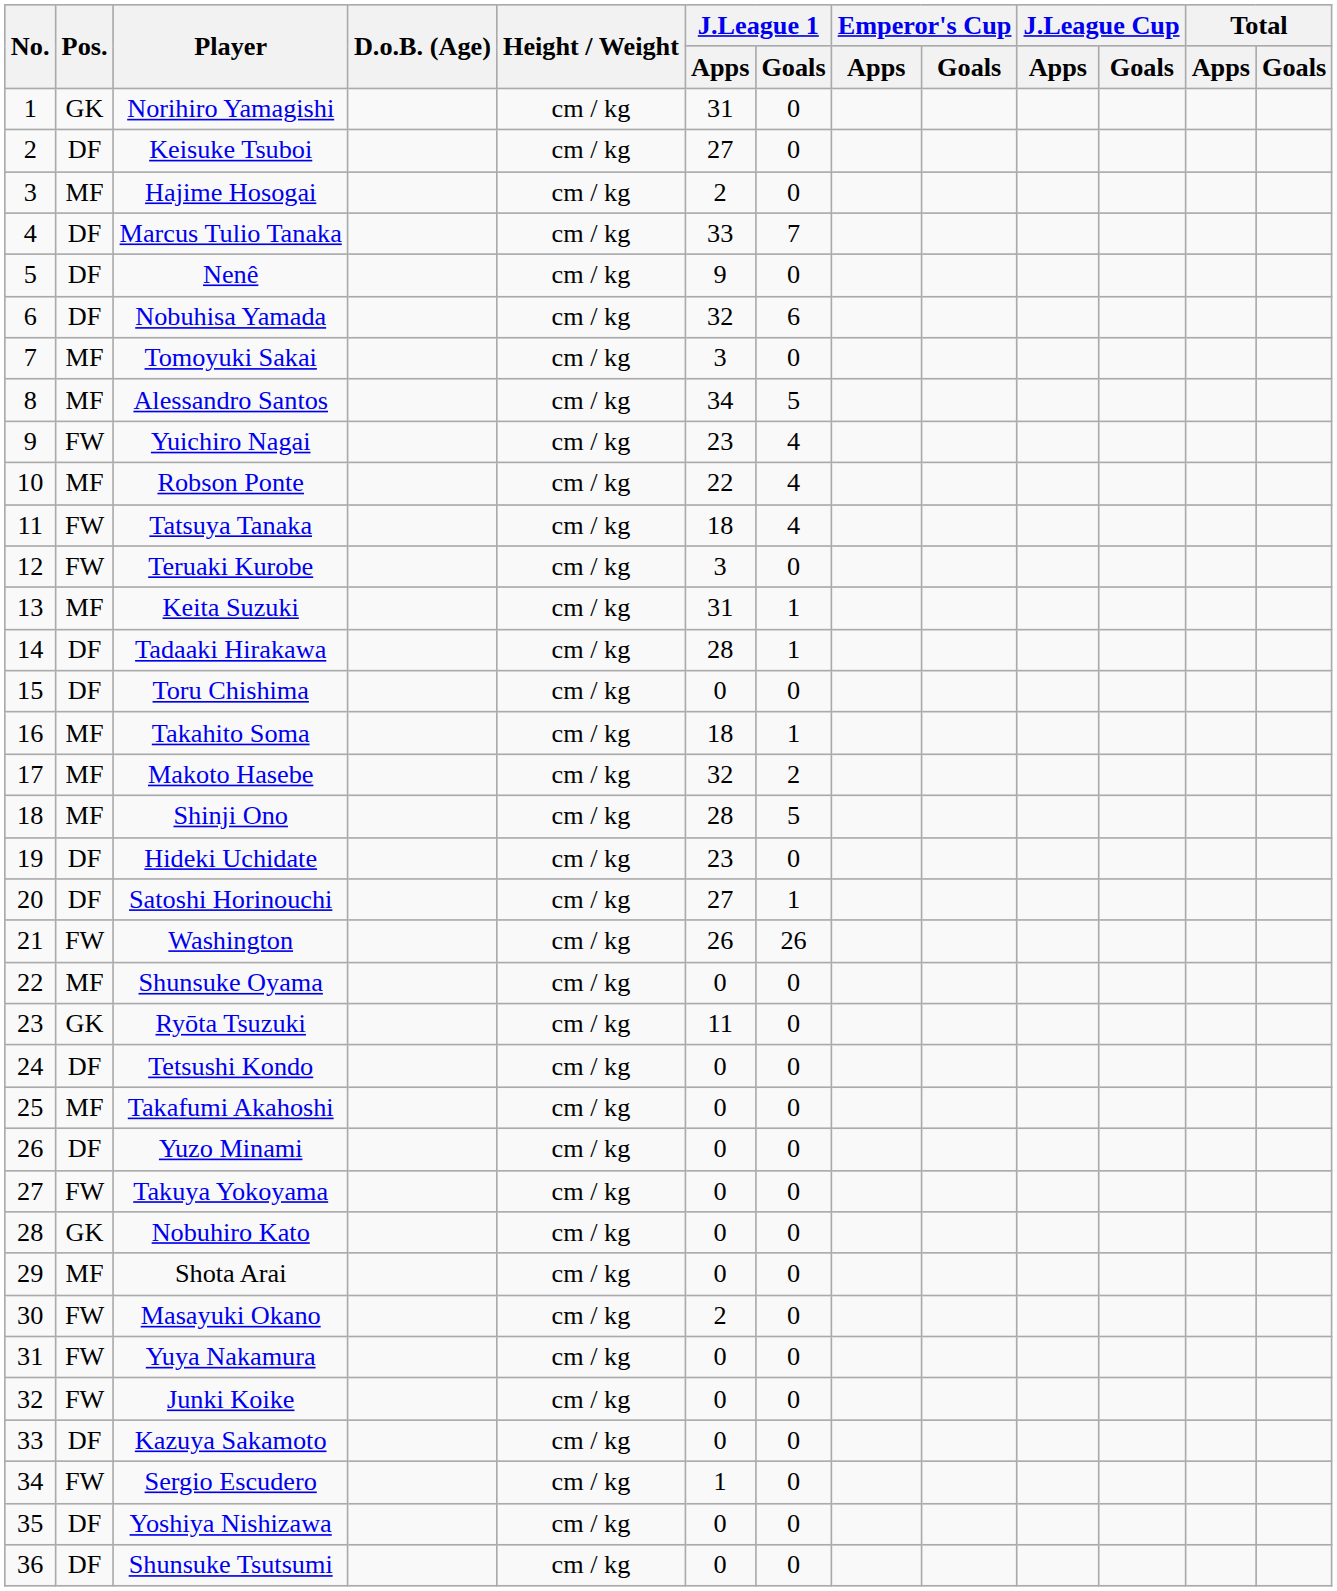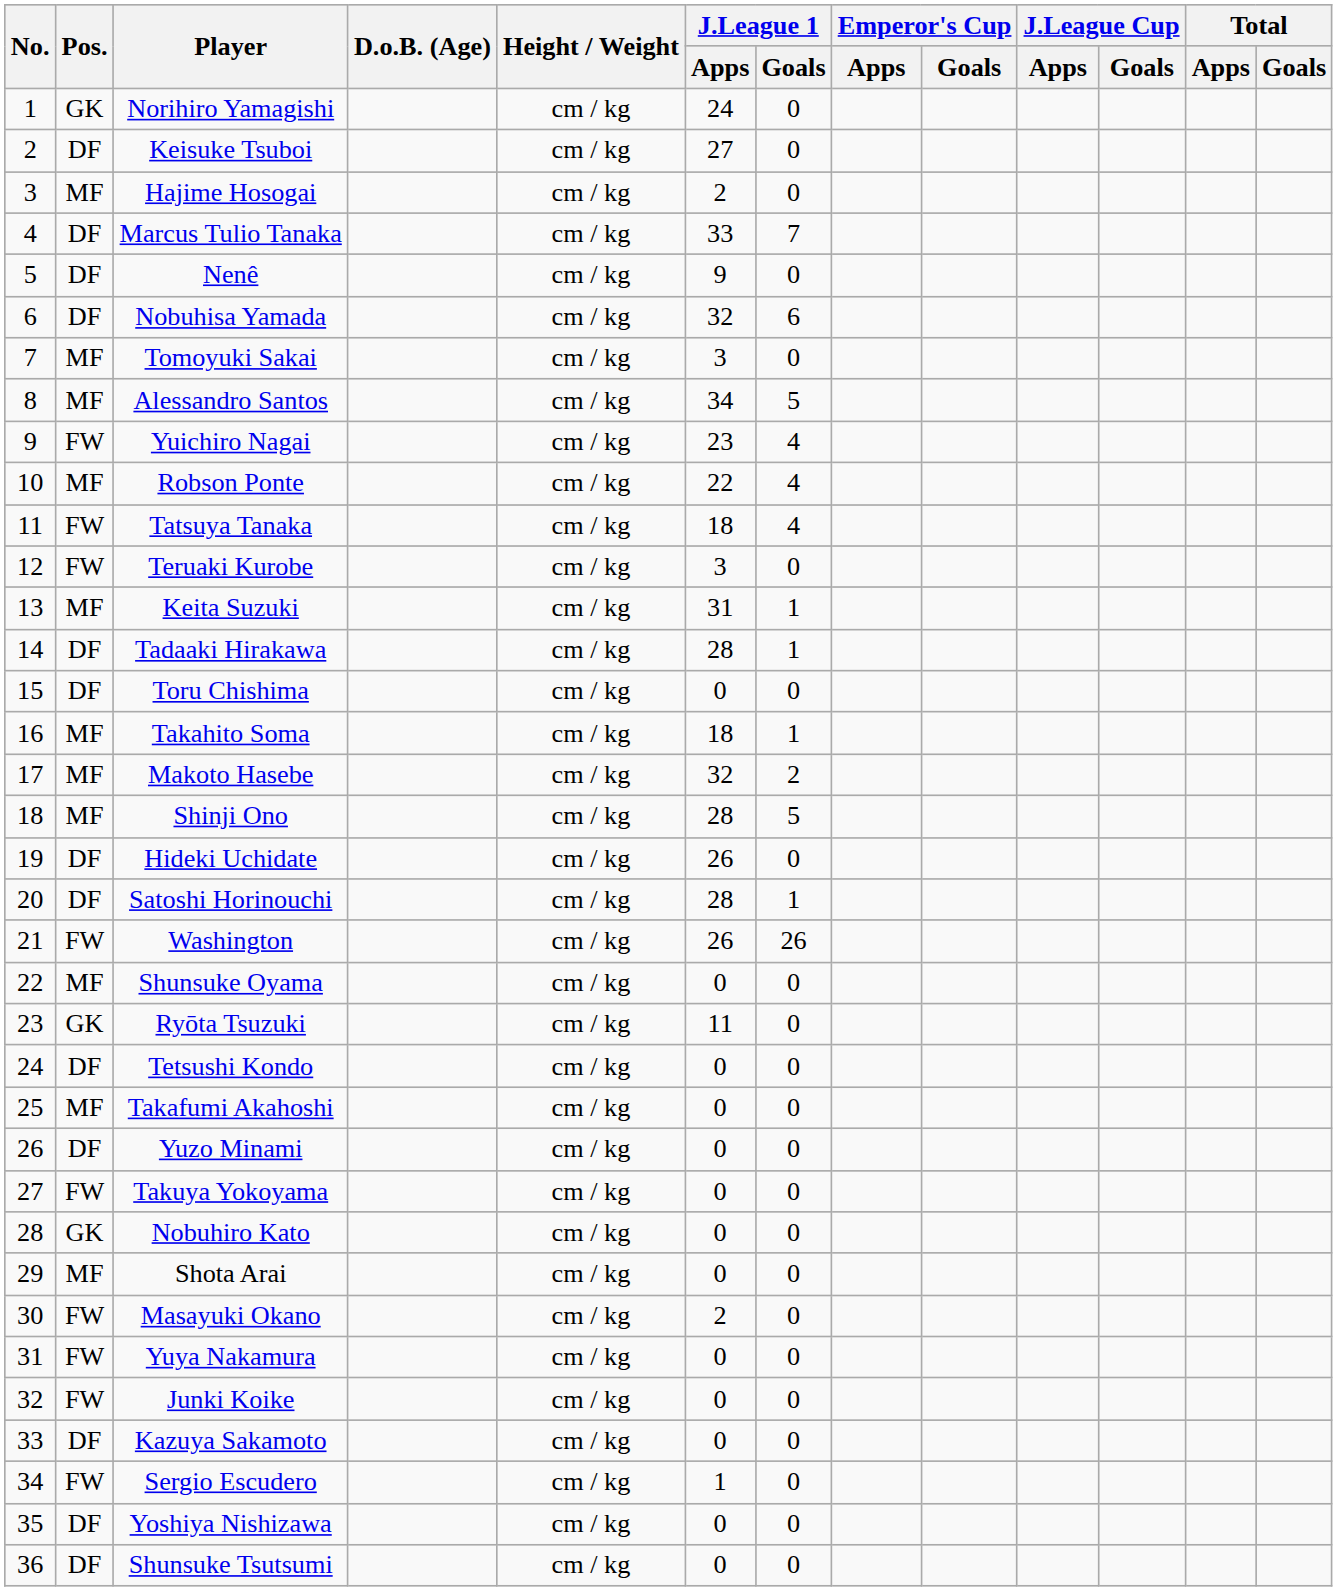Norihiro Yamagishi | J.League 1 / Apps: 31 -> 24
Hideki Uchidate | J.League 1 / Apps: 23 -> 26
Satoshi Horinouchi | J.League 1 / Apps: 27 -> 28
